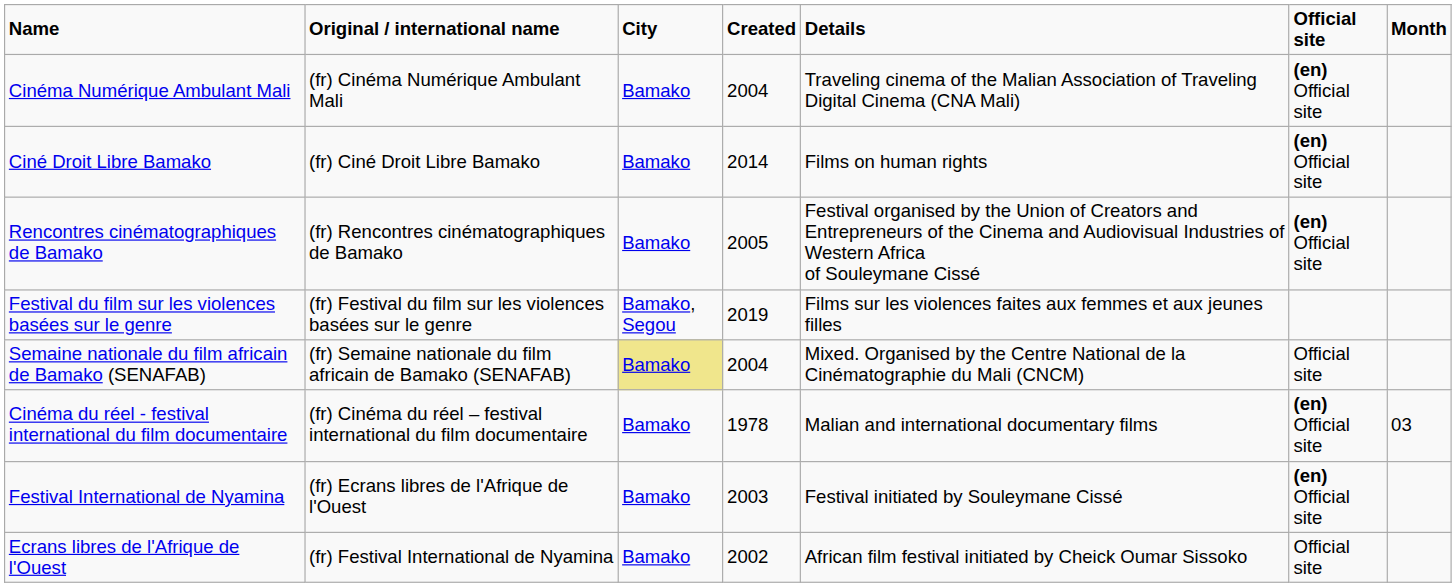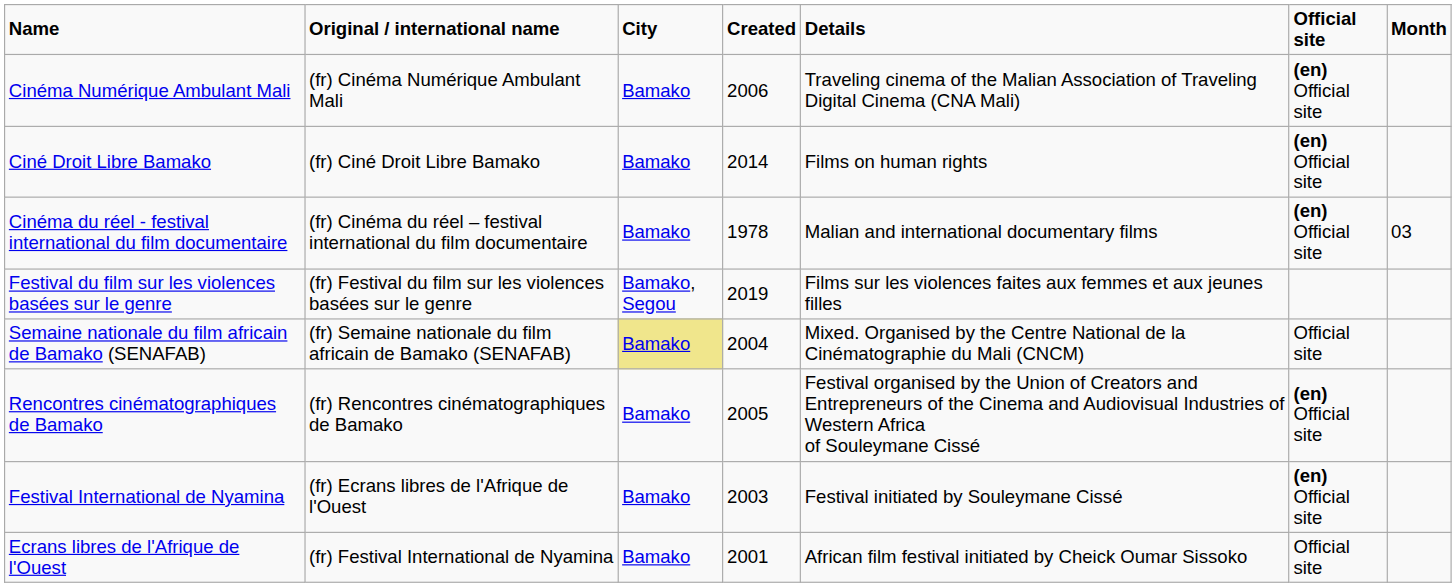Cinéma Numérique Ambulant Mali | Created: 2004 -> 2006
rows swapped: Cinéma du réel - festival international du film documentaire <-> Rencontres cinématographiques de Bamako
Ecrans libres de l'Afrique de l'Ouest | Created: 2002 -> 2001
